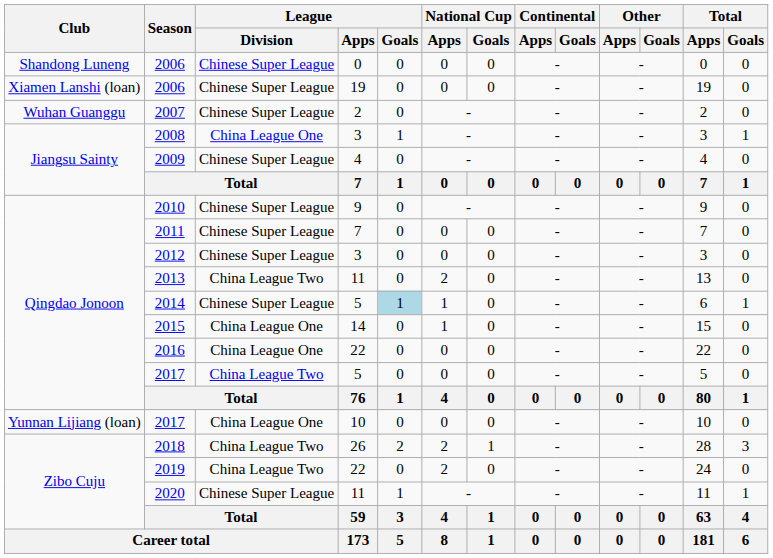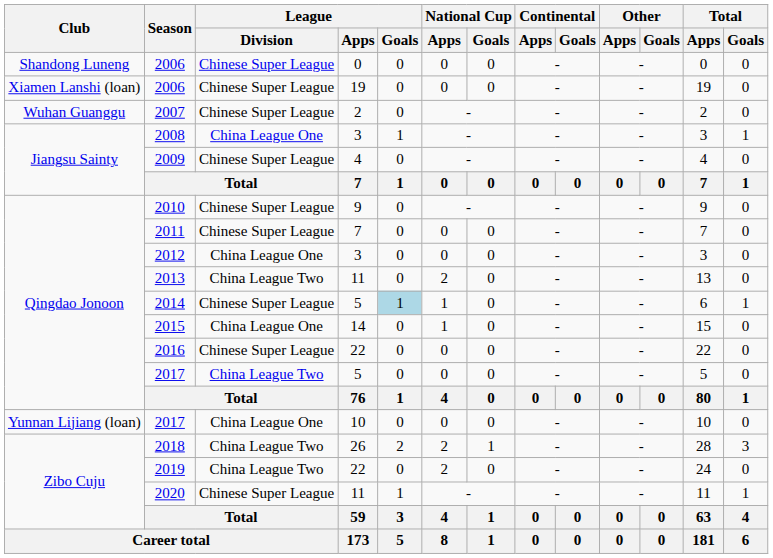2012 | League / Division: Chinese Super League -> China League One
2016 | League / Division: China League One -> Chinese Super League
